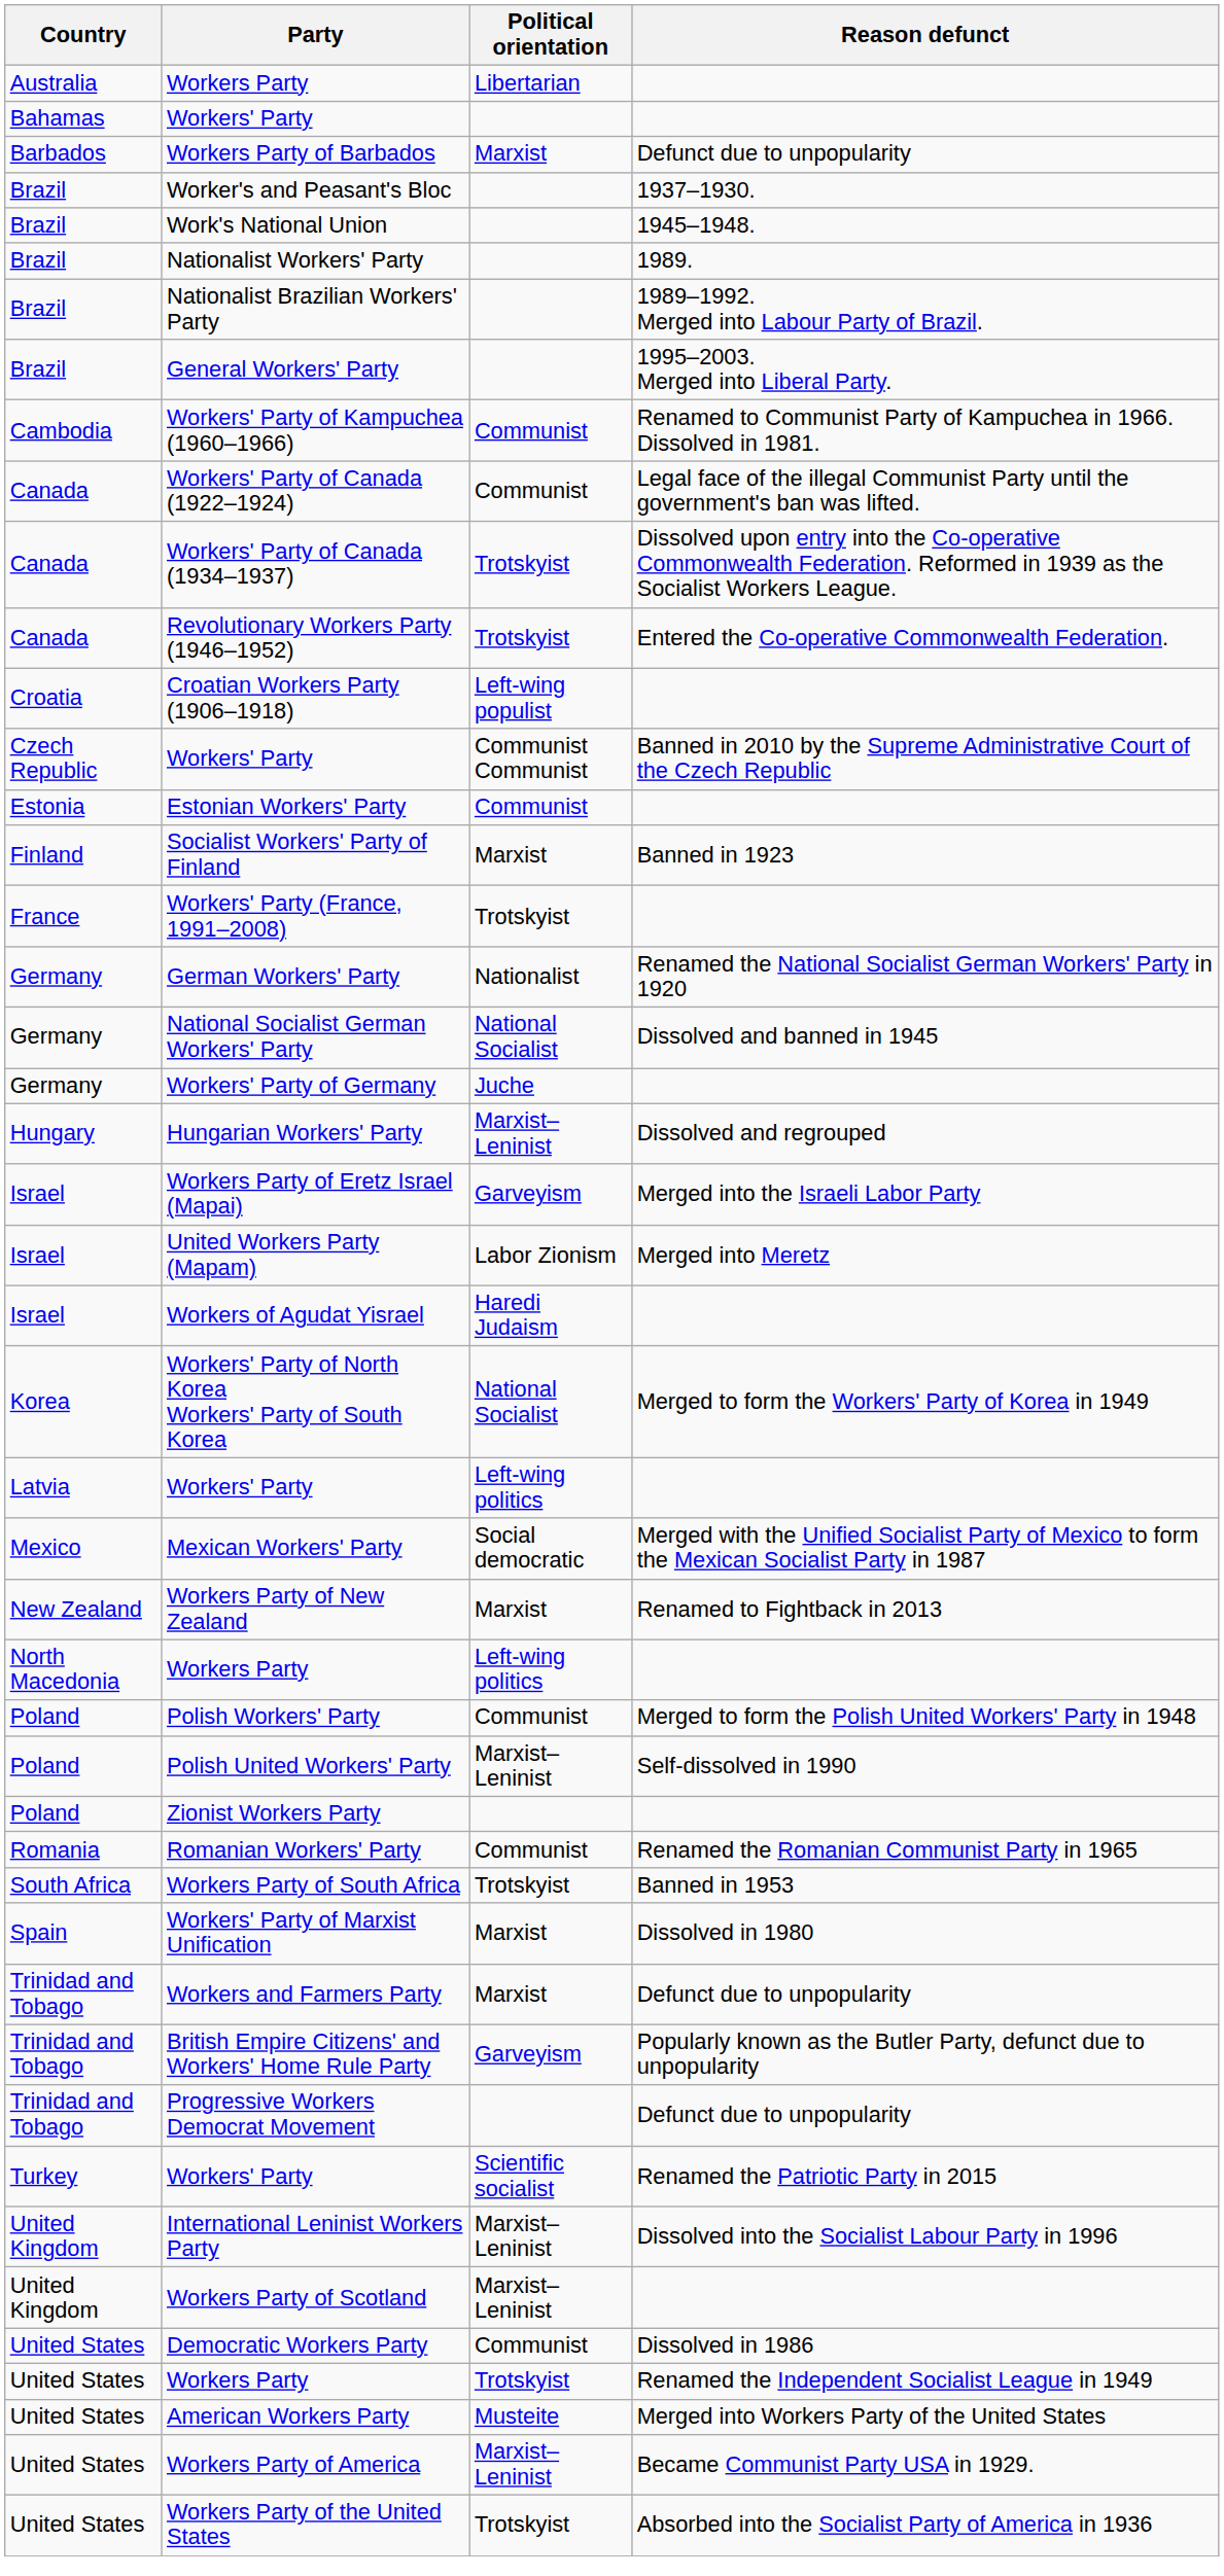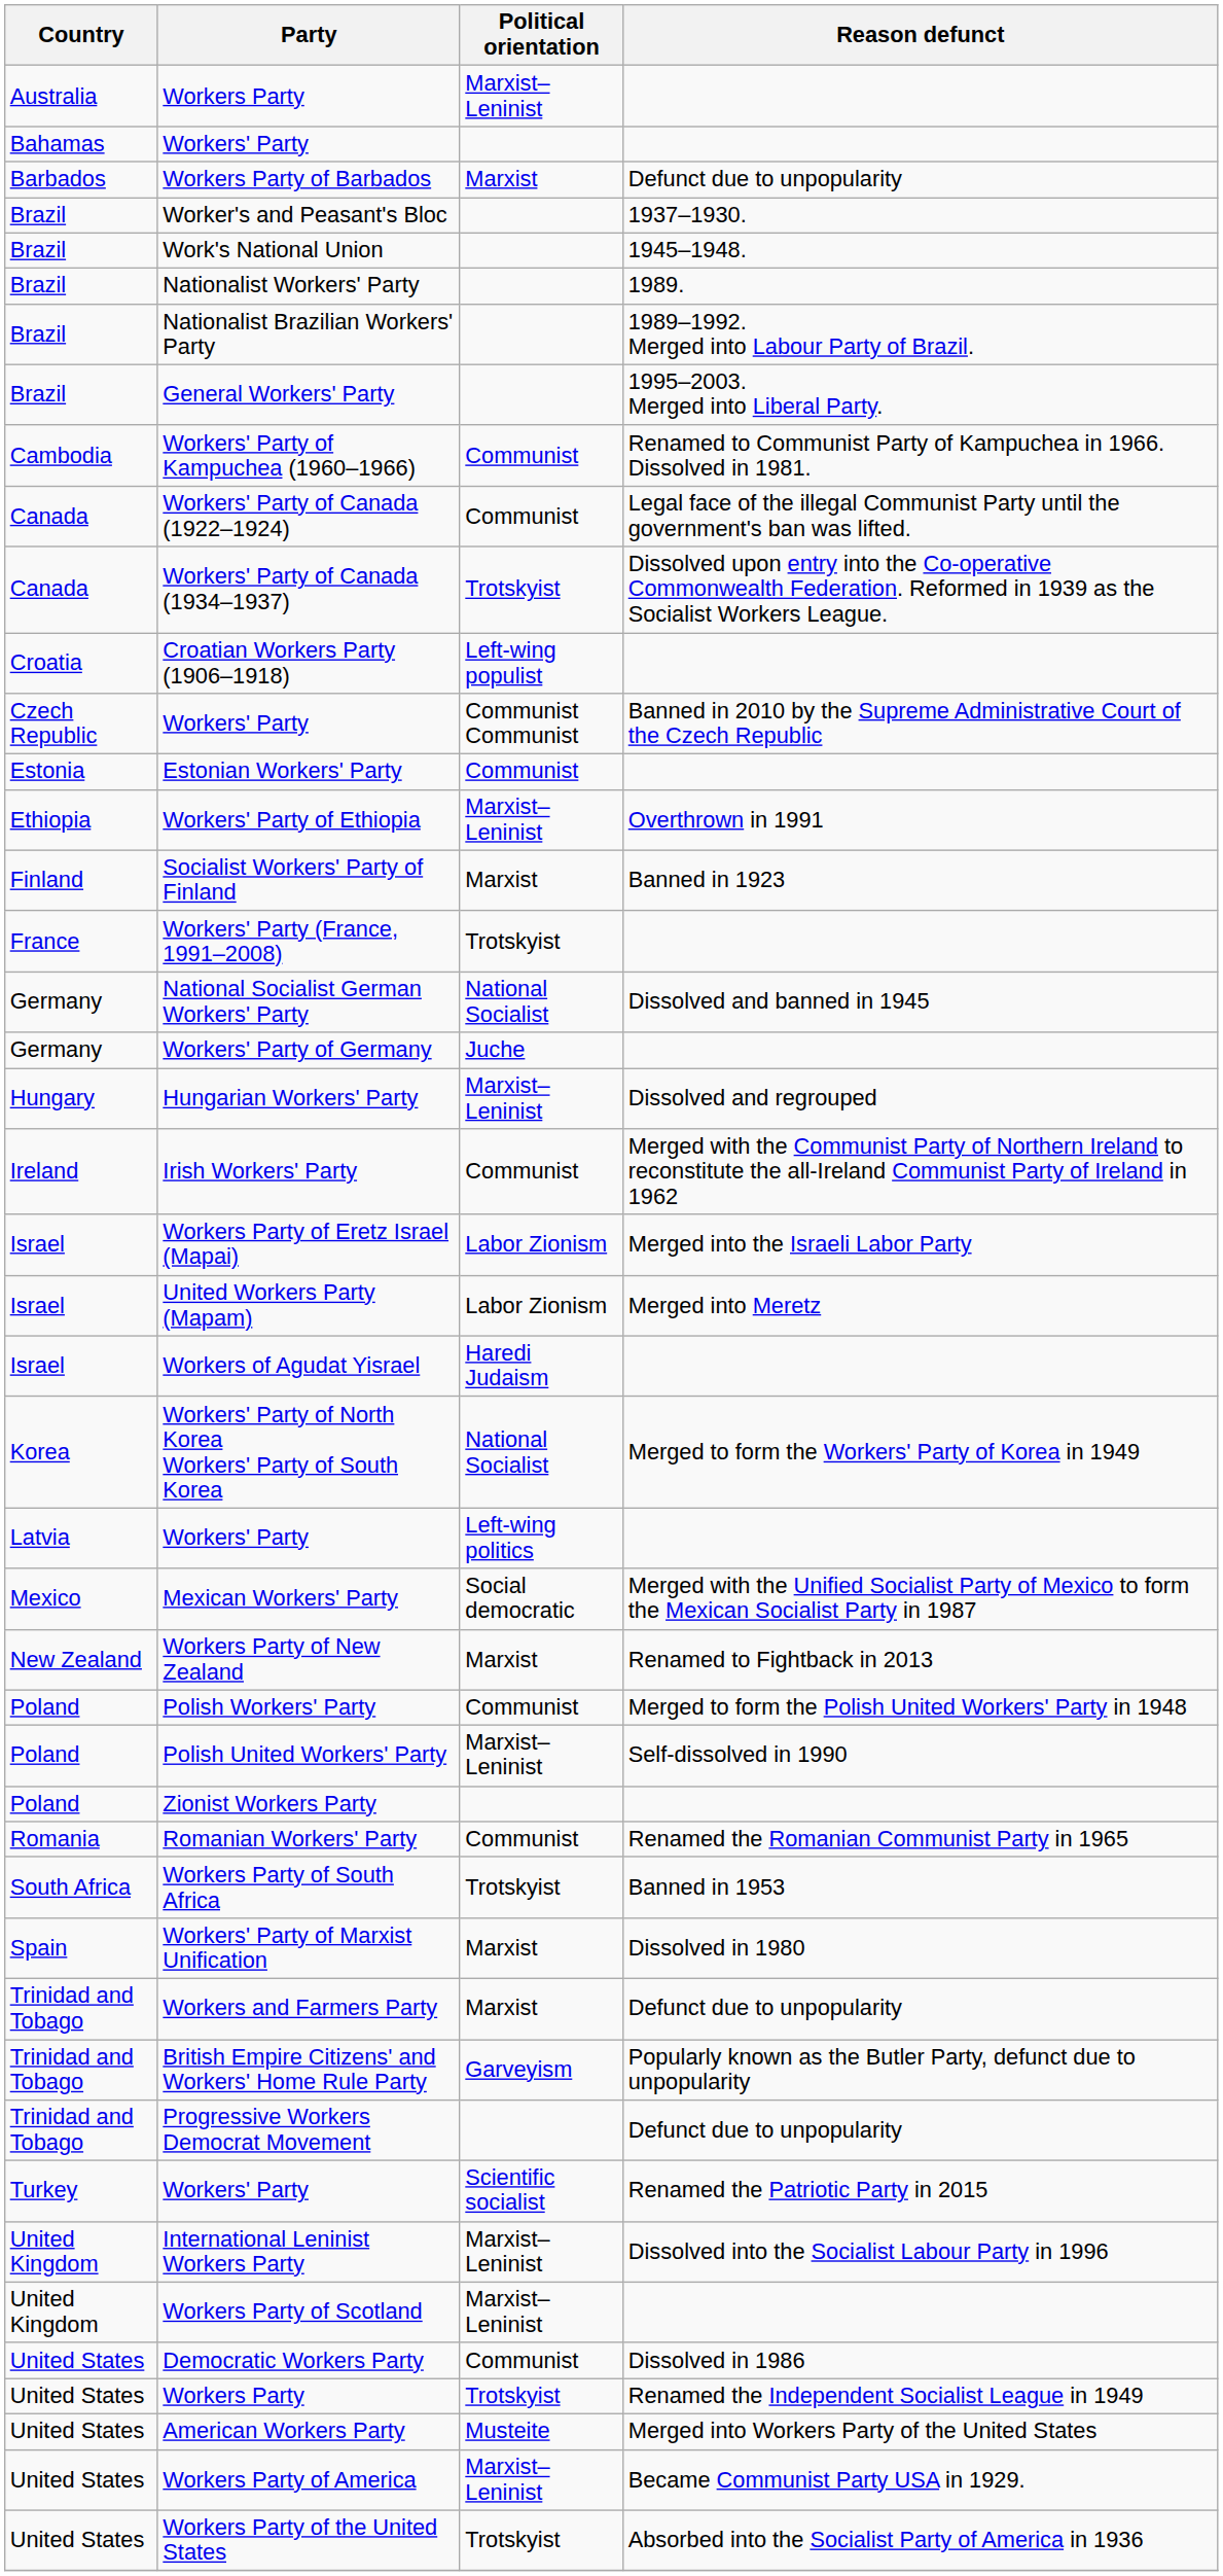Australia / Workers Party | Political orientation: Libertarian -> Marxist–Leninist
- row: Canada | Revolutionary Workers Party (1946–1952) | Trotskyist | Entered the Co-operative Commonwealth Federation.
+ row: Ethiopia | Workers' Party of Ethiopia | Marxist–Leninist | Overthrown in 1991
- row: Germany | German Workers' Party | Nationalist | Renamed the National Socialist German Workers' Party in 1920
+ row: Ireland | Irish Workers' Party | Communist | Merged with the Communist Party of Northern Ireland to reconstitute the all-Ireland Communist Party of Ireland in 1962
Workers Party of Eretz Israel (Mapai) | Political orientation: Garveyism -> Labor Zionism
- row: North Macedonia | Workers Party | Left-wing politics
